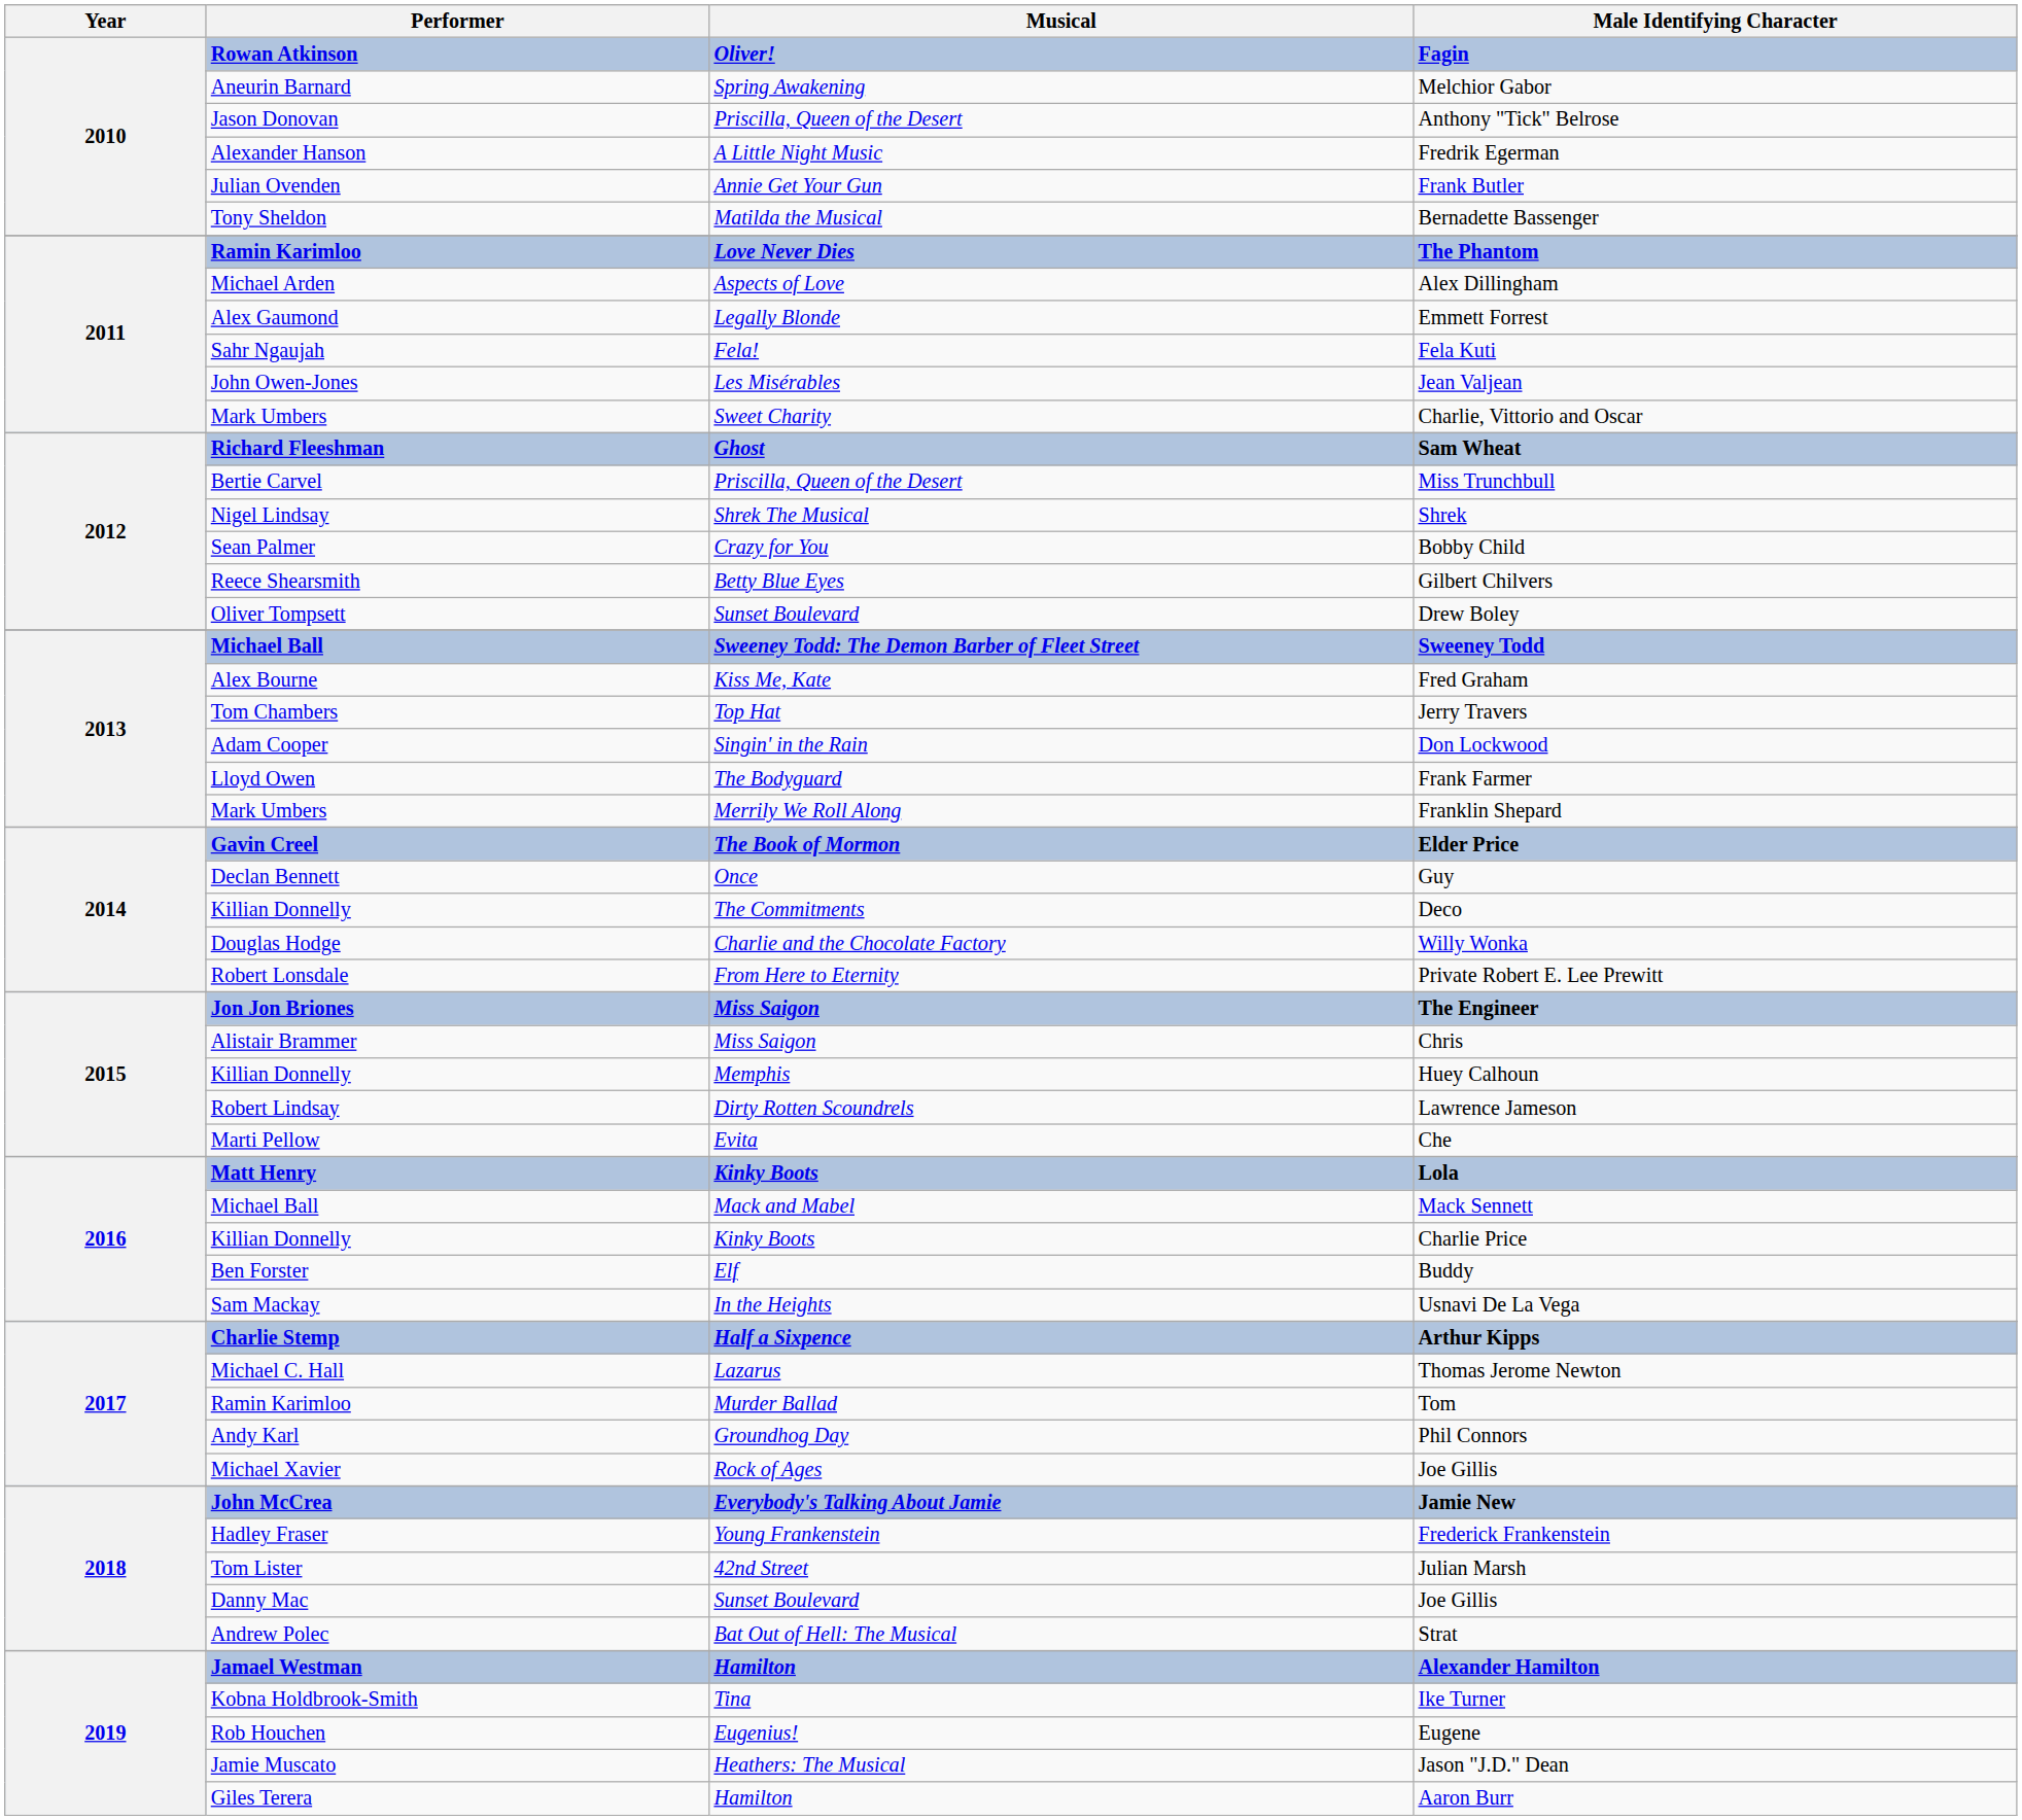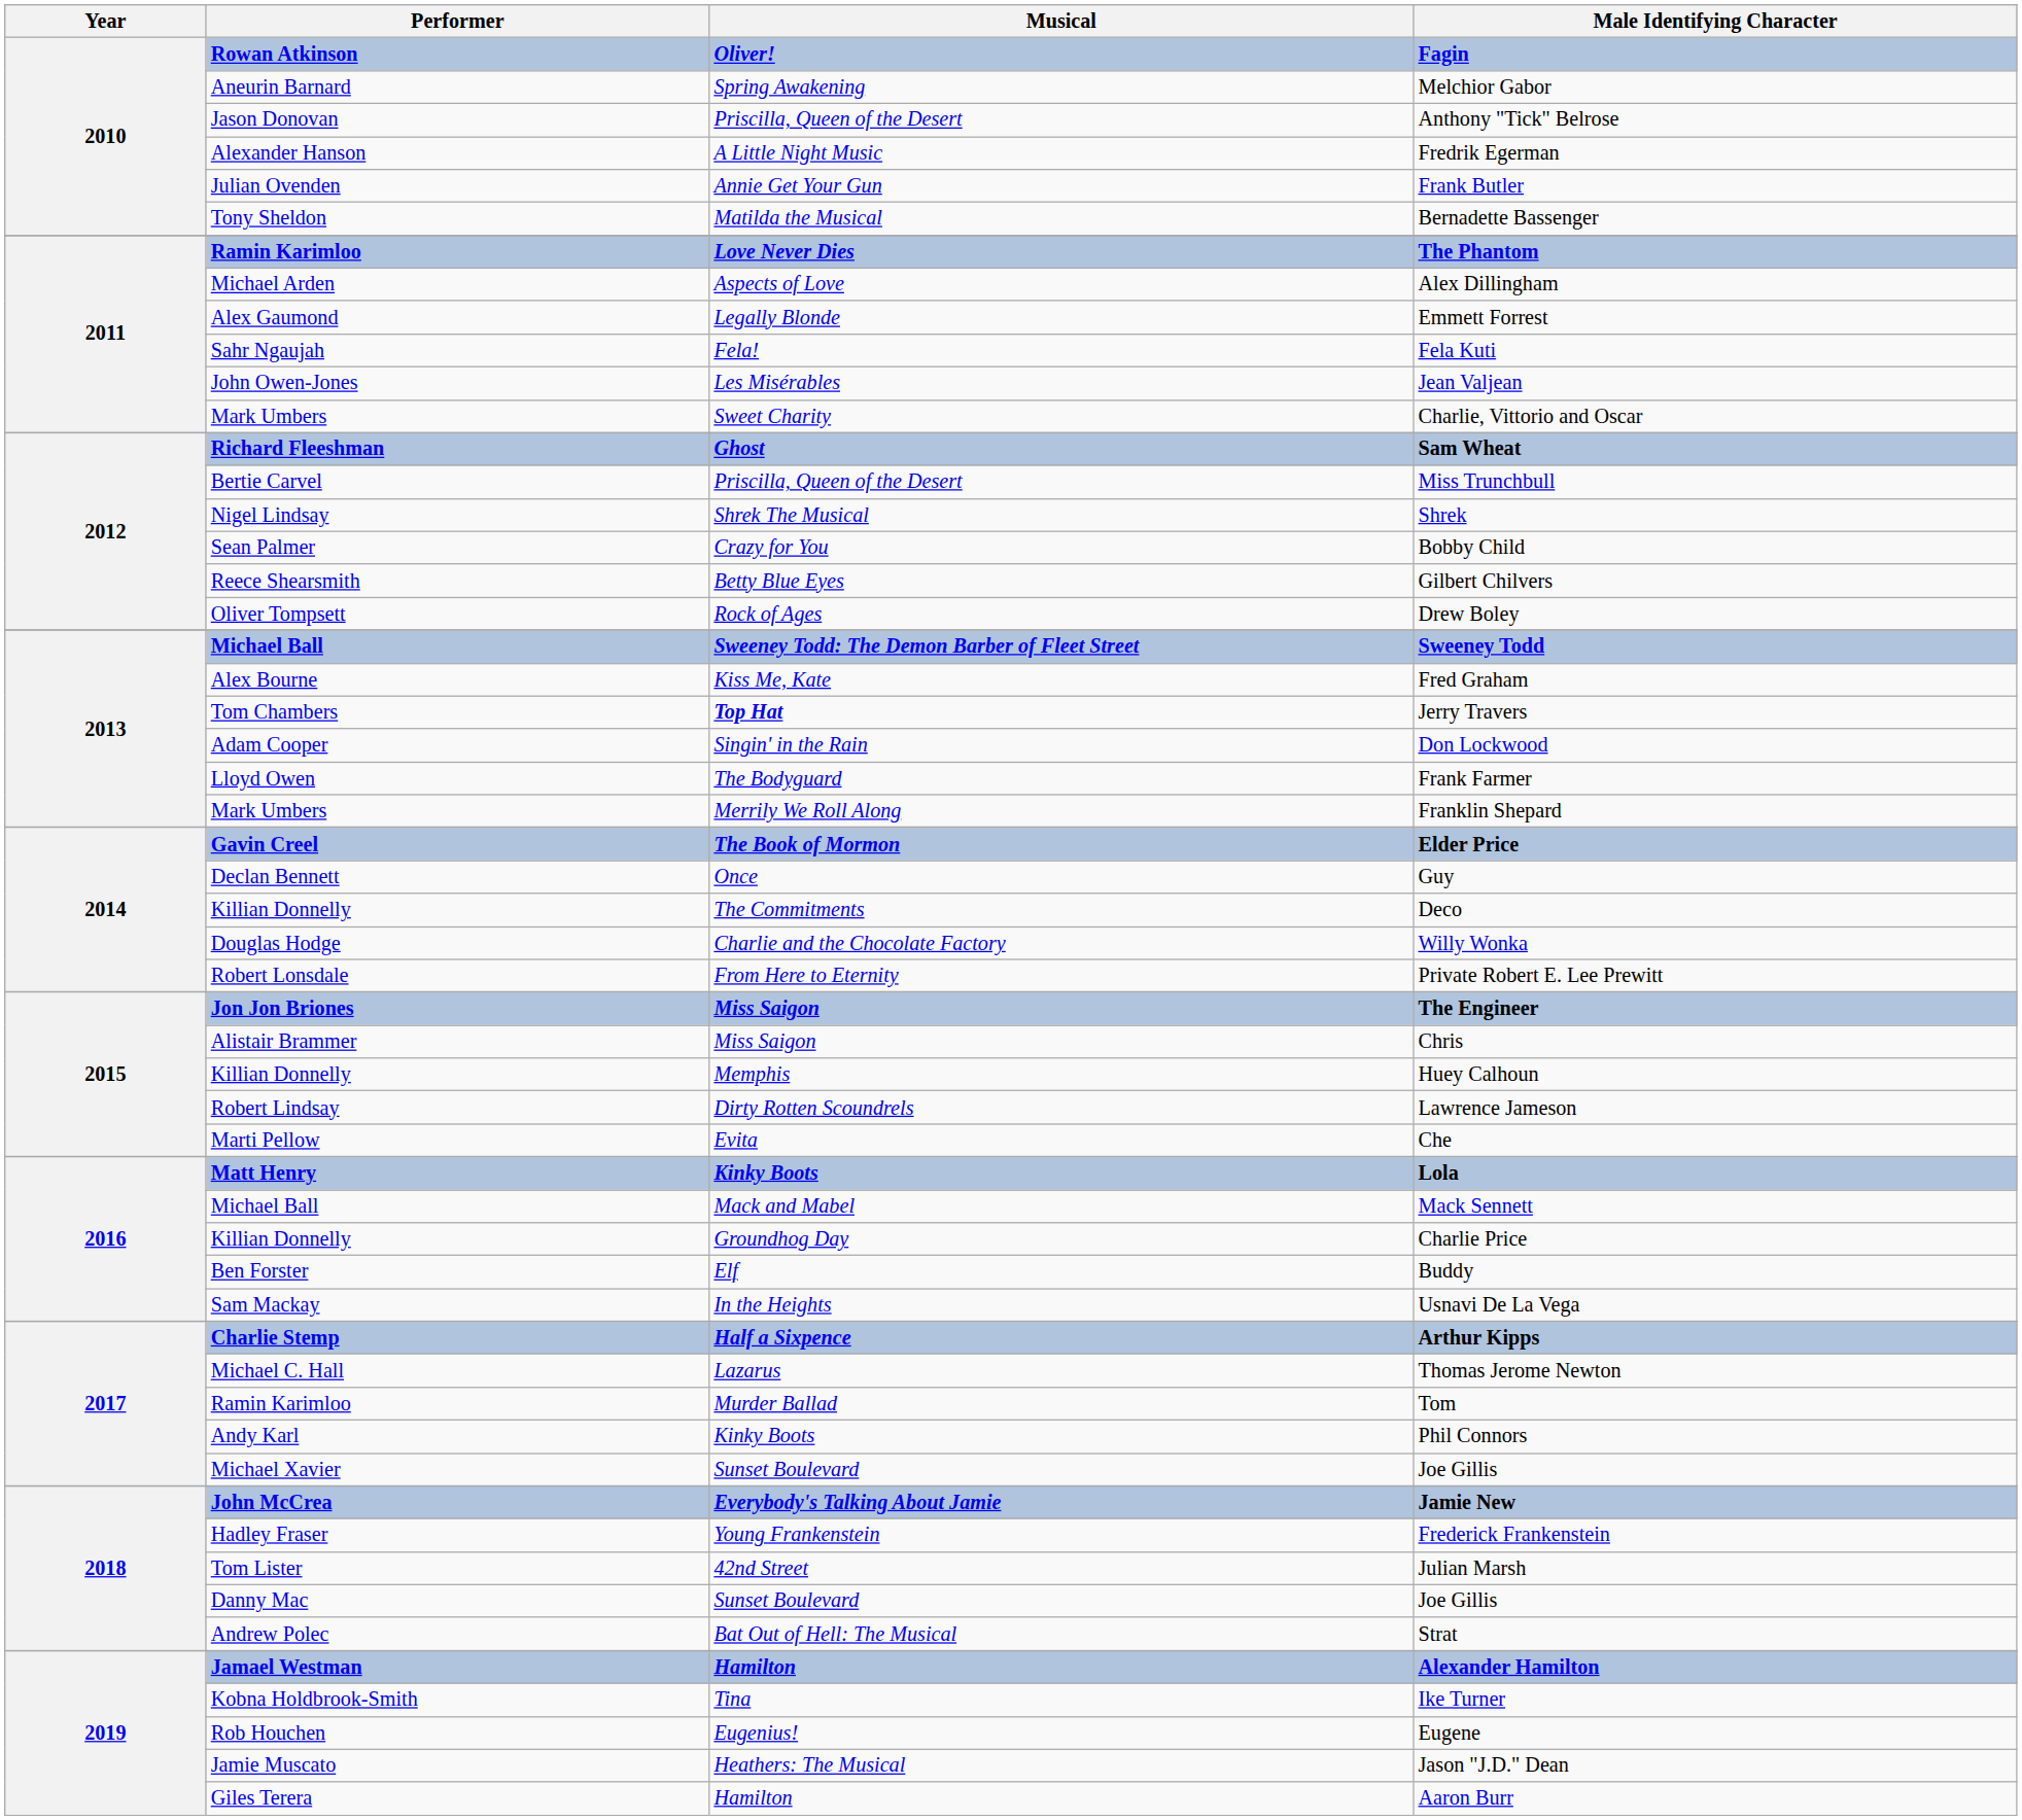Drew Boley | Musical: Sunset Boulevard -> Rock of Ages
Jerry Travers | Musical: normal -> bold
Charlie Price | Musical: Kinky Boots -> Groundhog Day
Phil Connors | Musical: Groundhog Day -> Kinky Boots
Michael Xavier / Joe Gillis | Musical: Rock of Ages -> Sunset Boulevard
